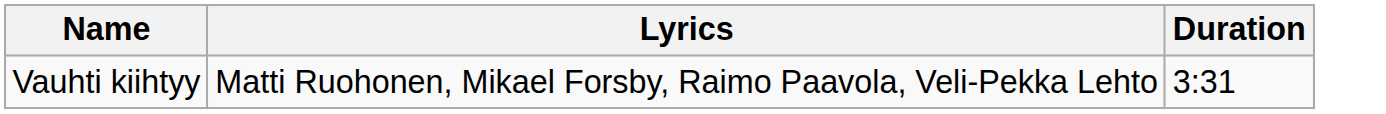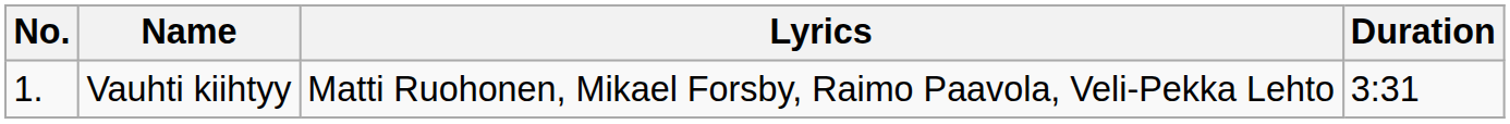+ column: No. | 1.
